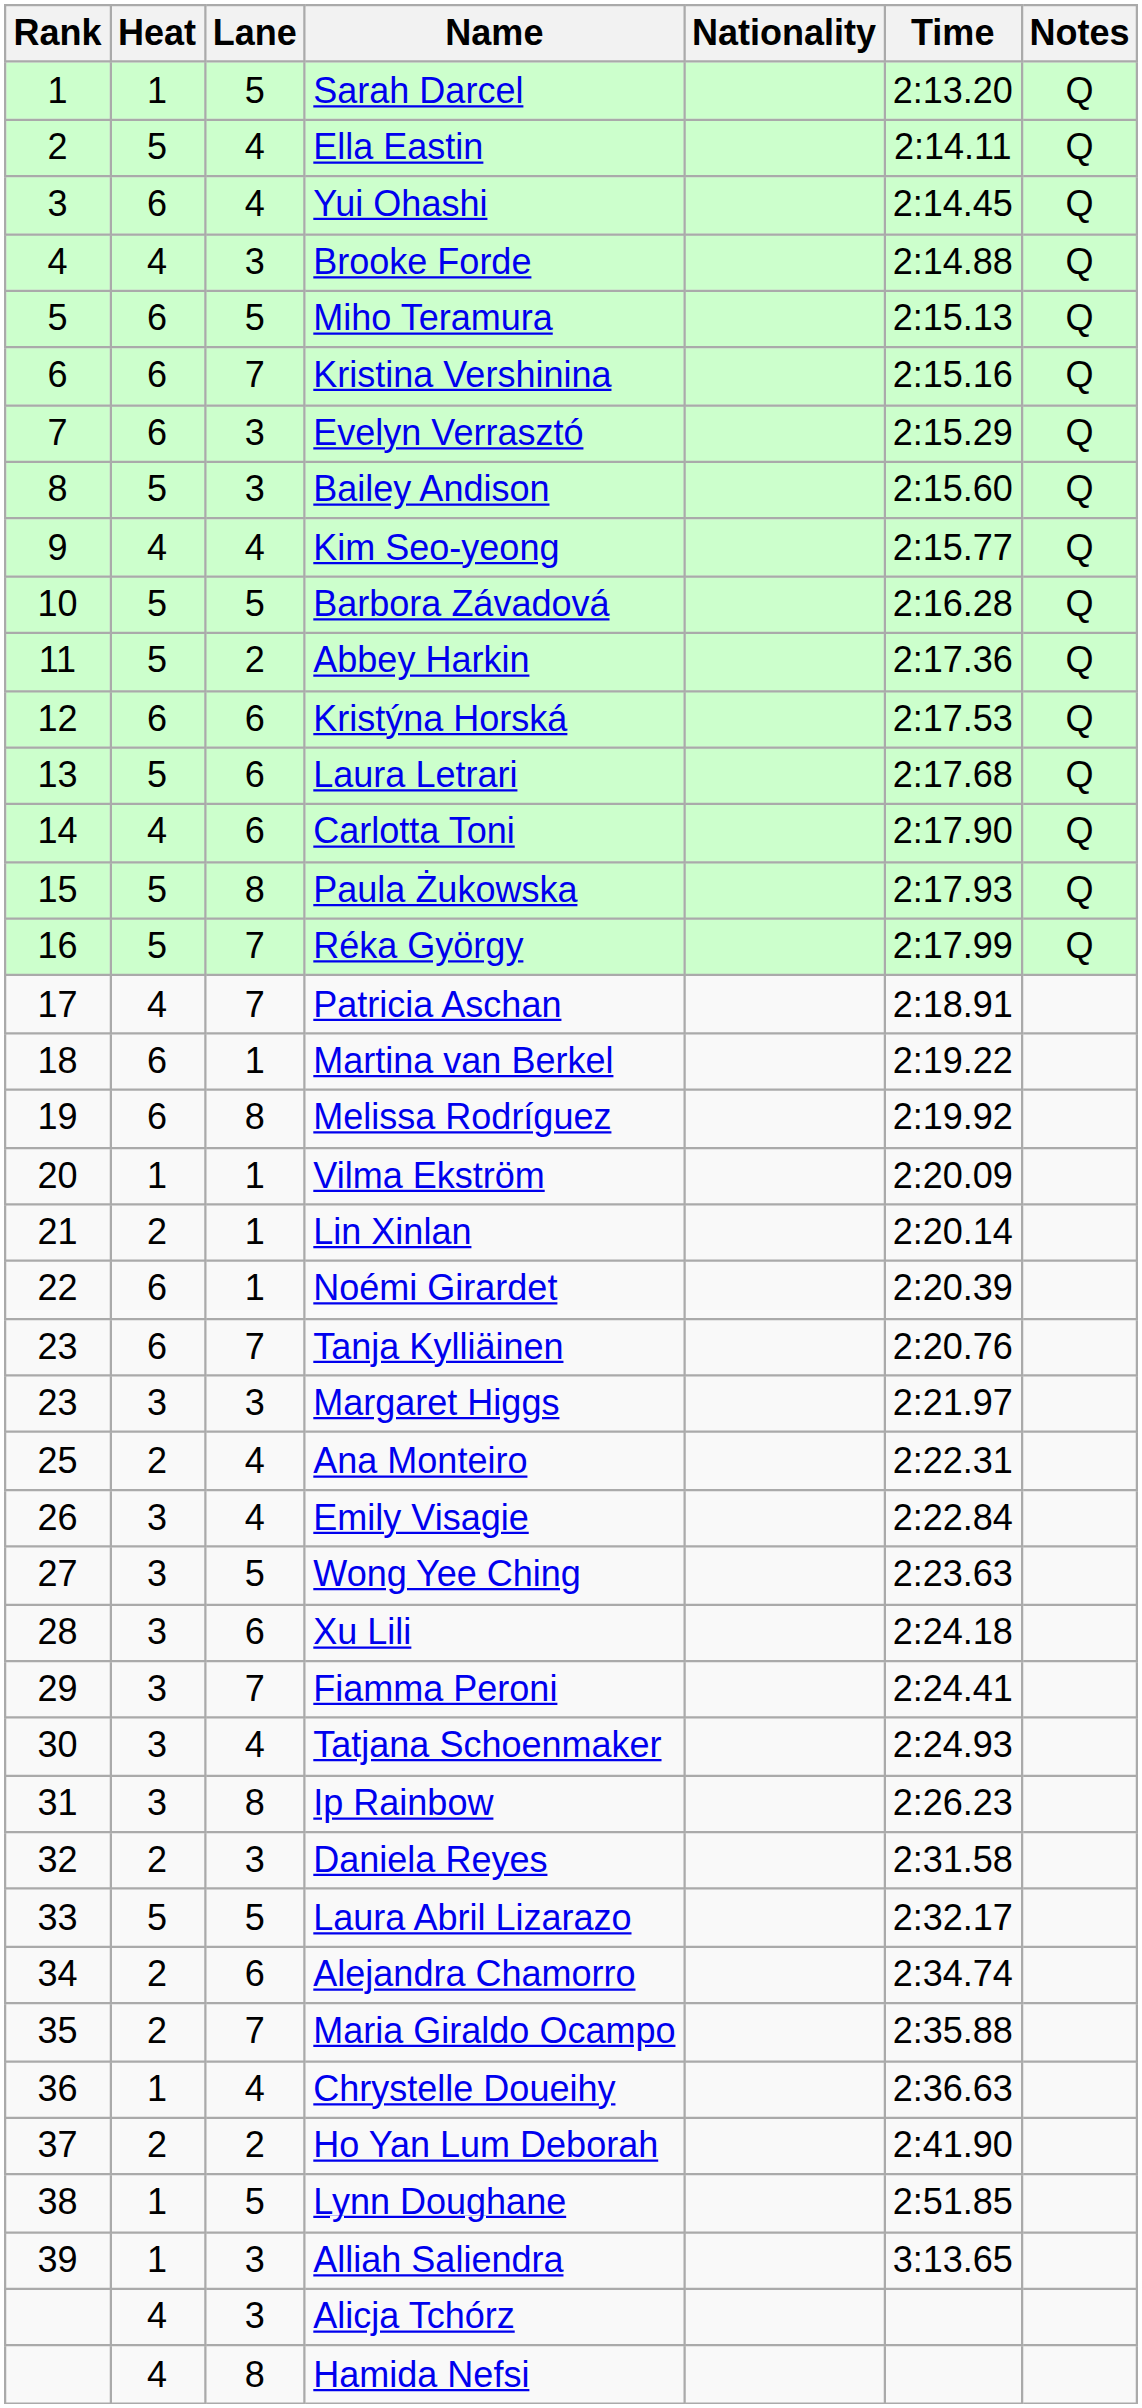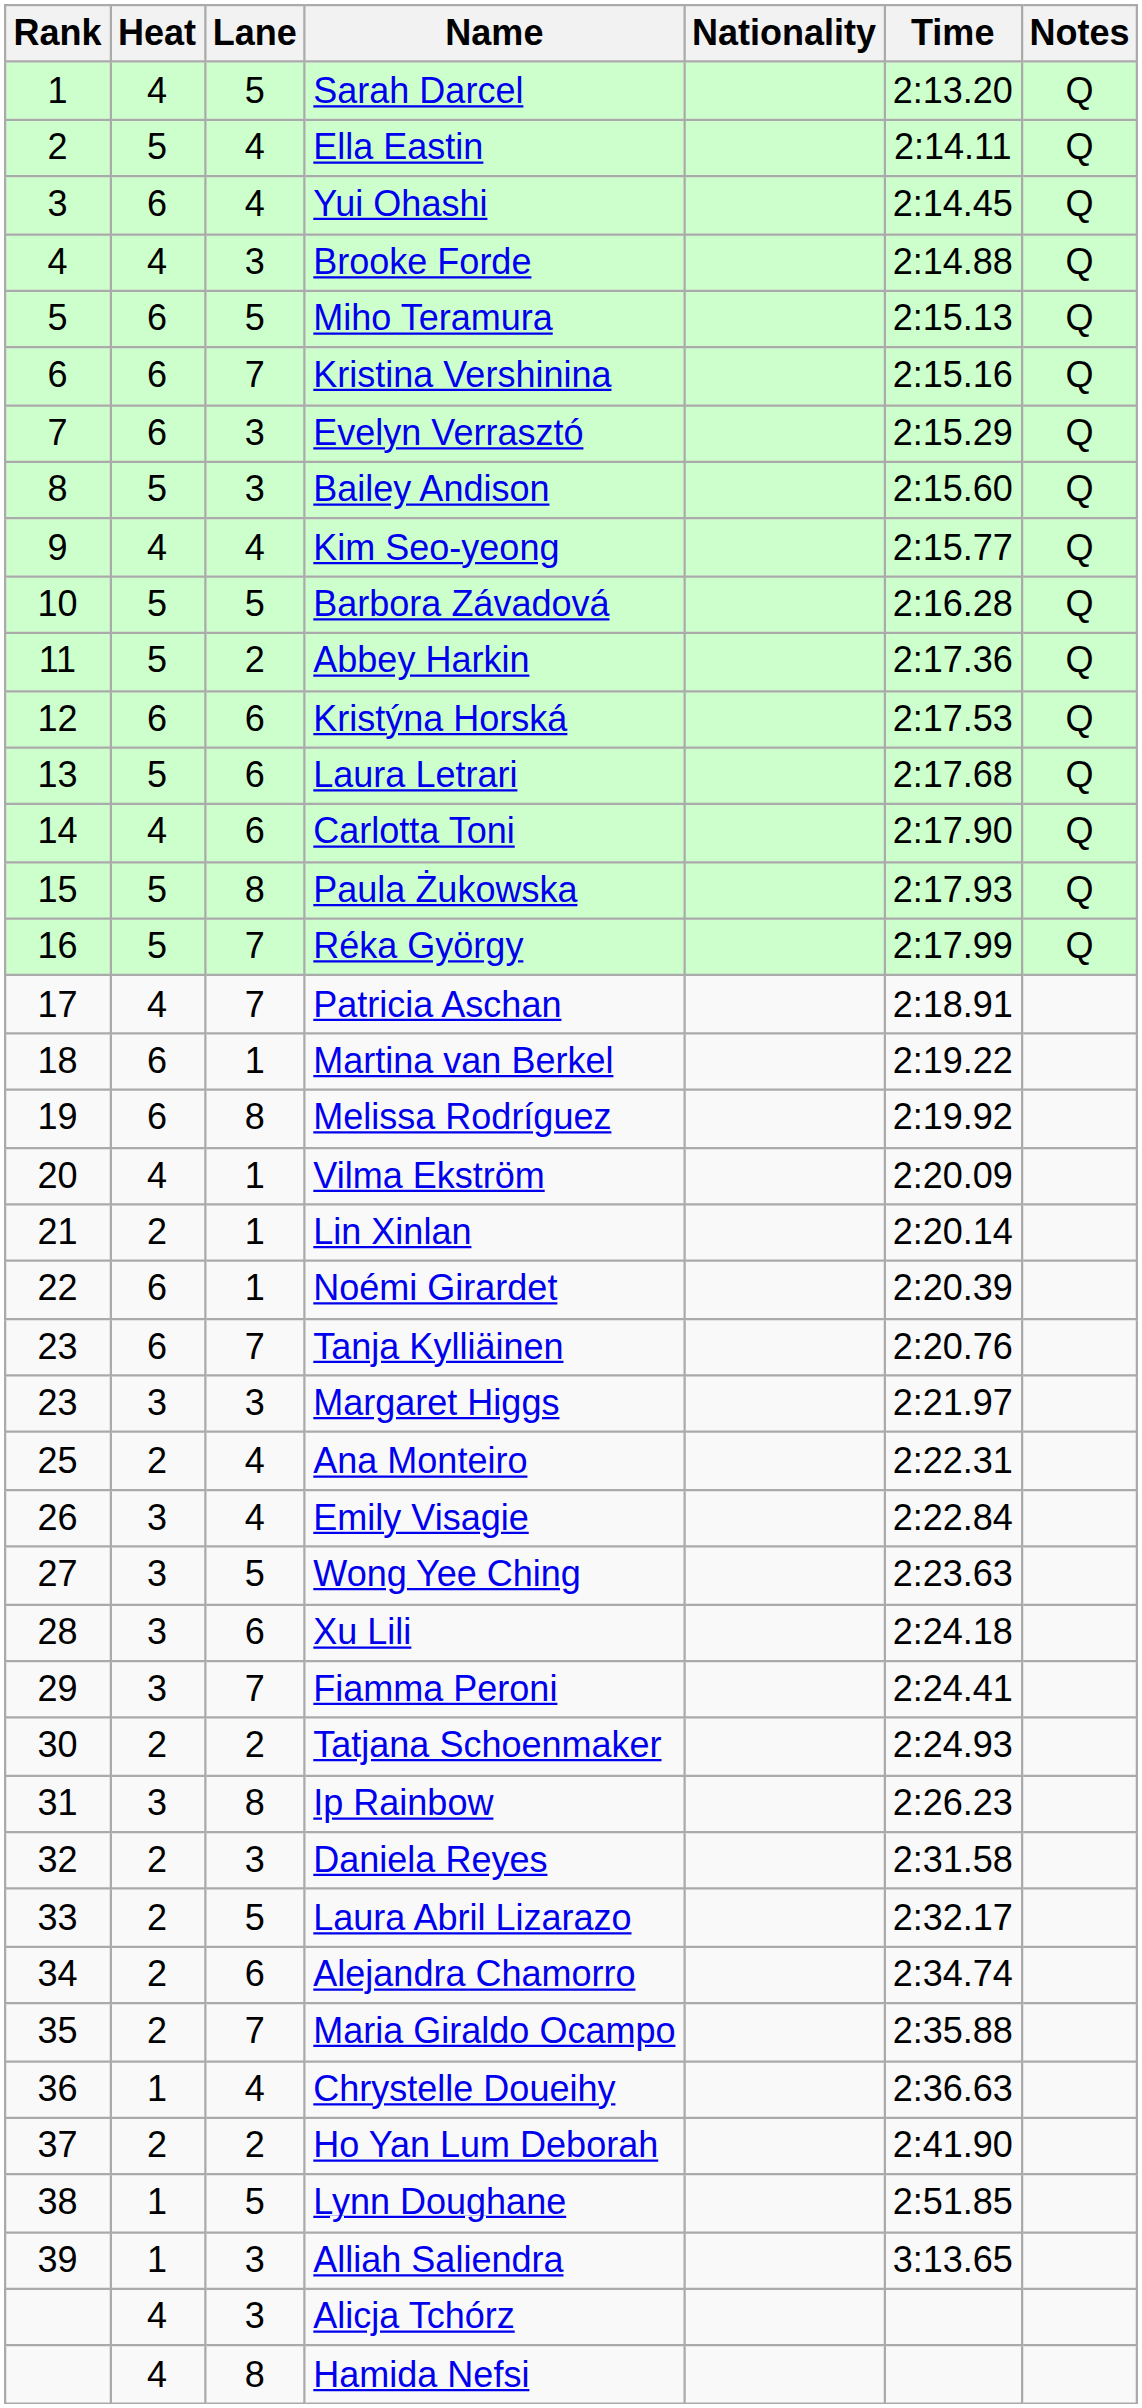Sarah Darcel | Heat: 1 -> 4
Vilma Ekström | Heat: 1 -> 4
Tatjana Schoenmaker | Heat: 3 -> 2
Tatjana Schoenmaker | Lane: 4 -> 2
Laura Abril Lizarazo | Heat: 5 -> 2
